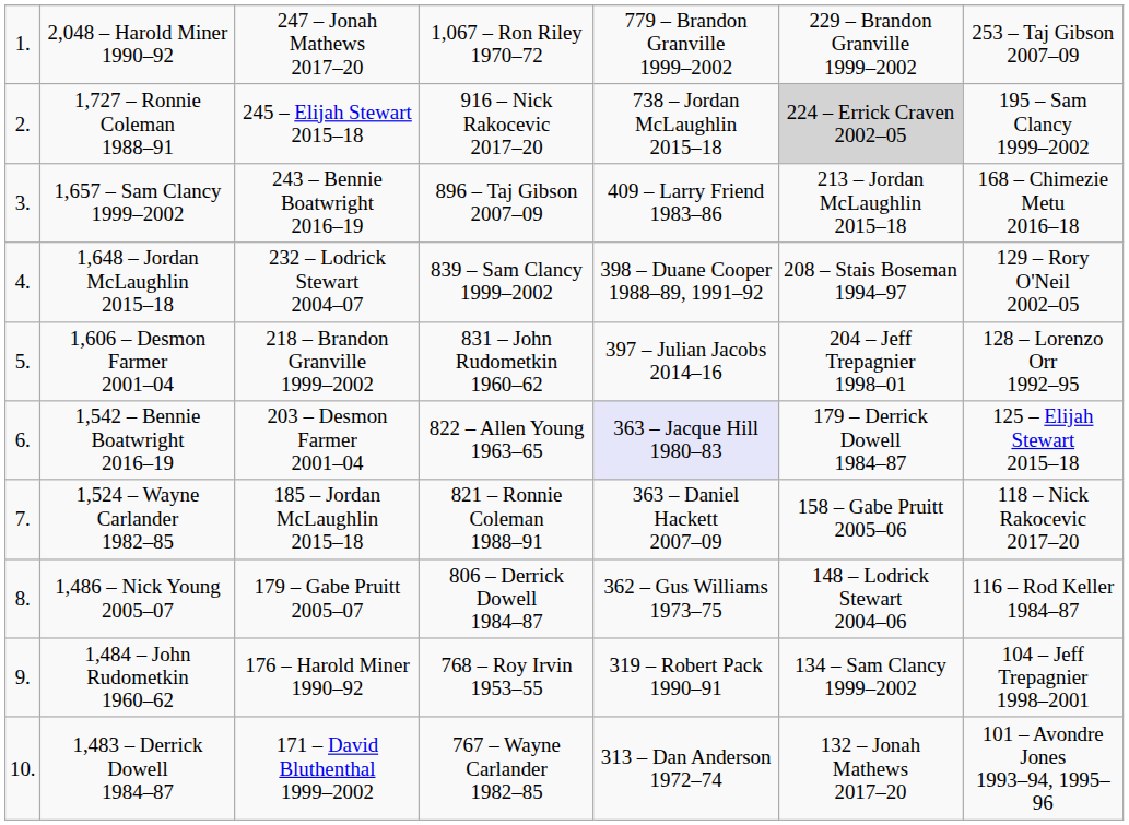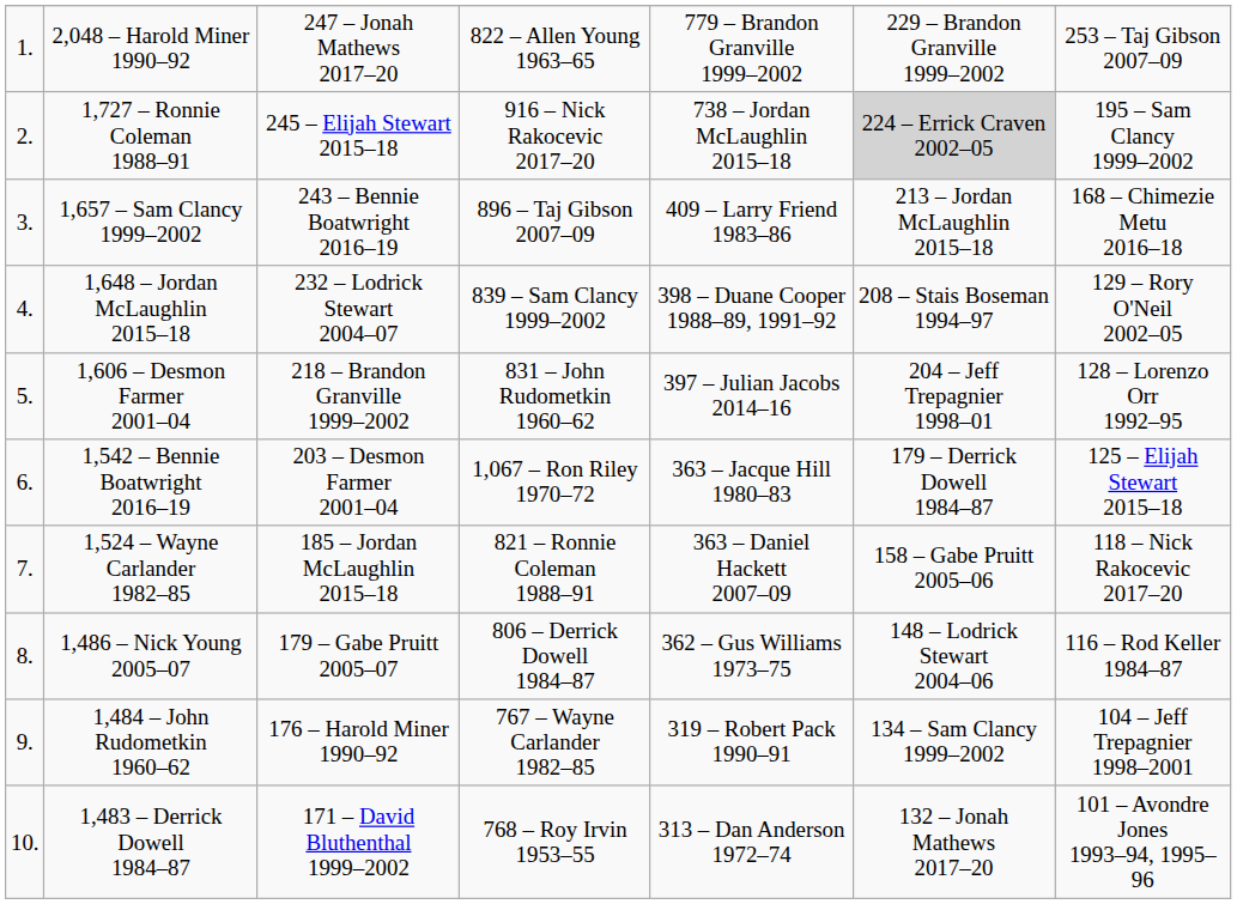2,048 – Harold Miner 1990–92 | column 4: 1,067 – Ron Riley 1970–72 -> 822 – Allen Young 1963–65
1,542 – Bennie Boatwright 2016–19 | column 4: 822 – Allen Young 1963–65 -> 1,067 – Ron Riley 1970–72
1,542 – Bennie Boatwright 2016–19 | column 5: lavender background -> no background
1,484 – John Rudometkin 1960–62 | column 4: 768 – Roy Irvin 1953–55 -> 767 – Wayne Carlander 1982–85
1,483 – Derrick Dowell 1984–87 | column 4: 767 – Wayne Carlander 1982–85 -> 768 – Roy Irvin 1953–55
